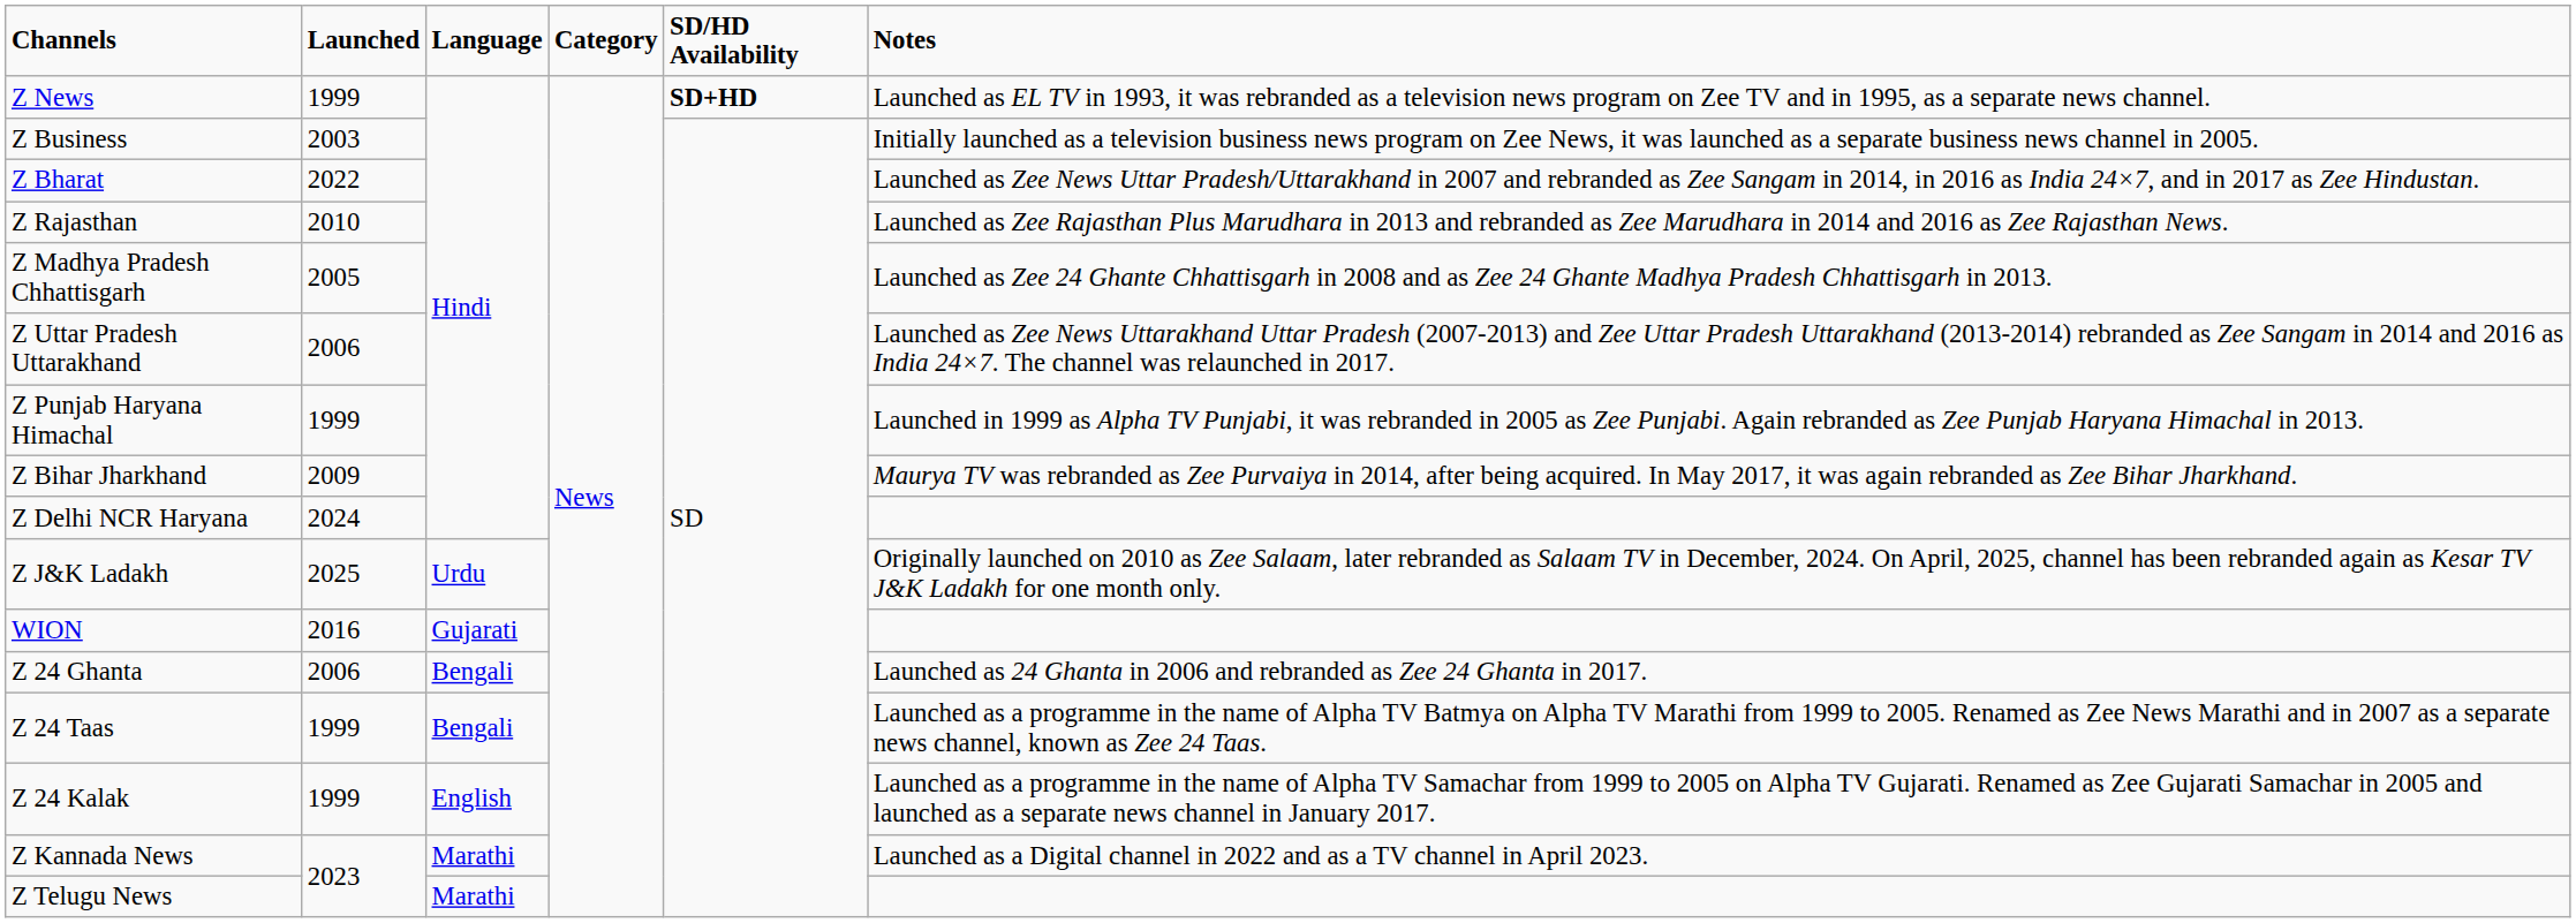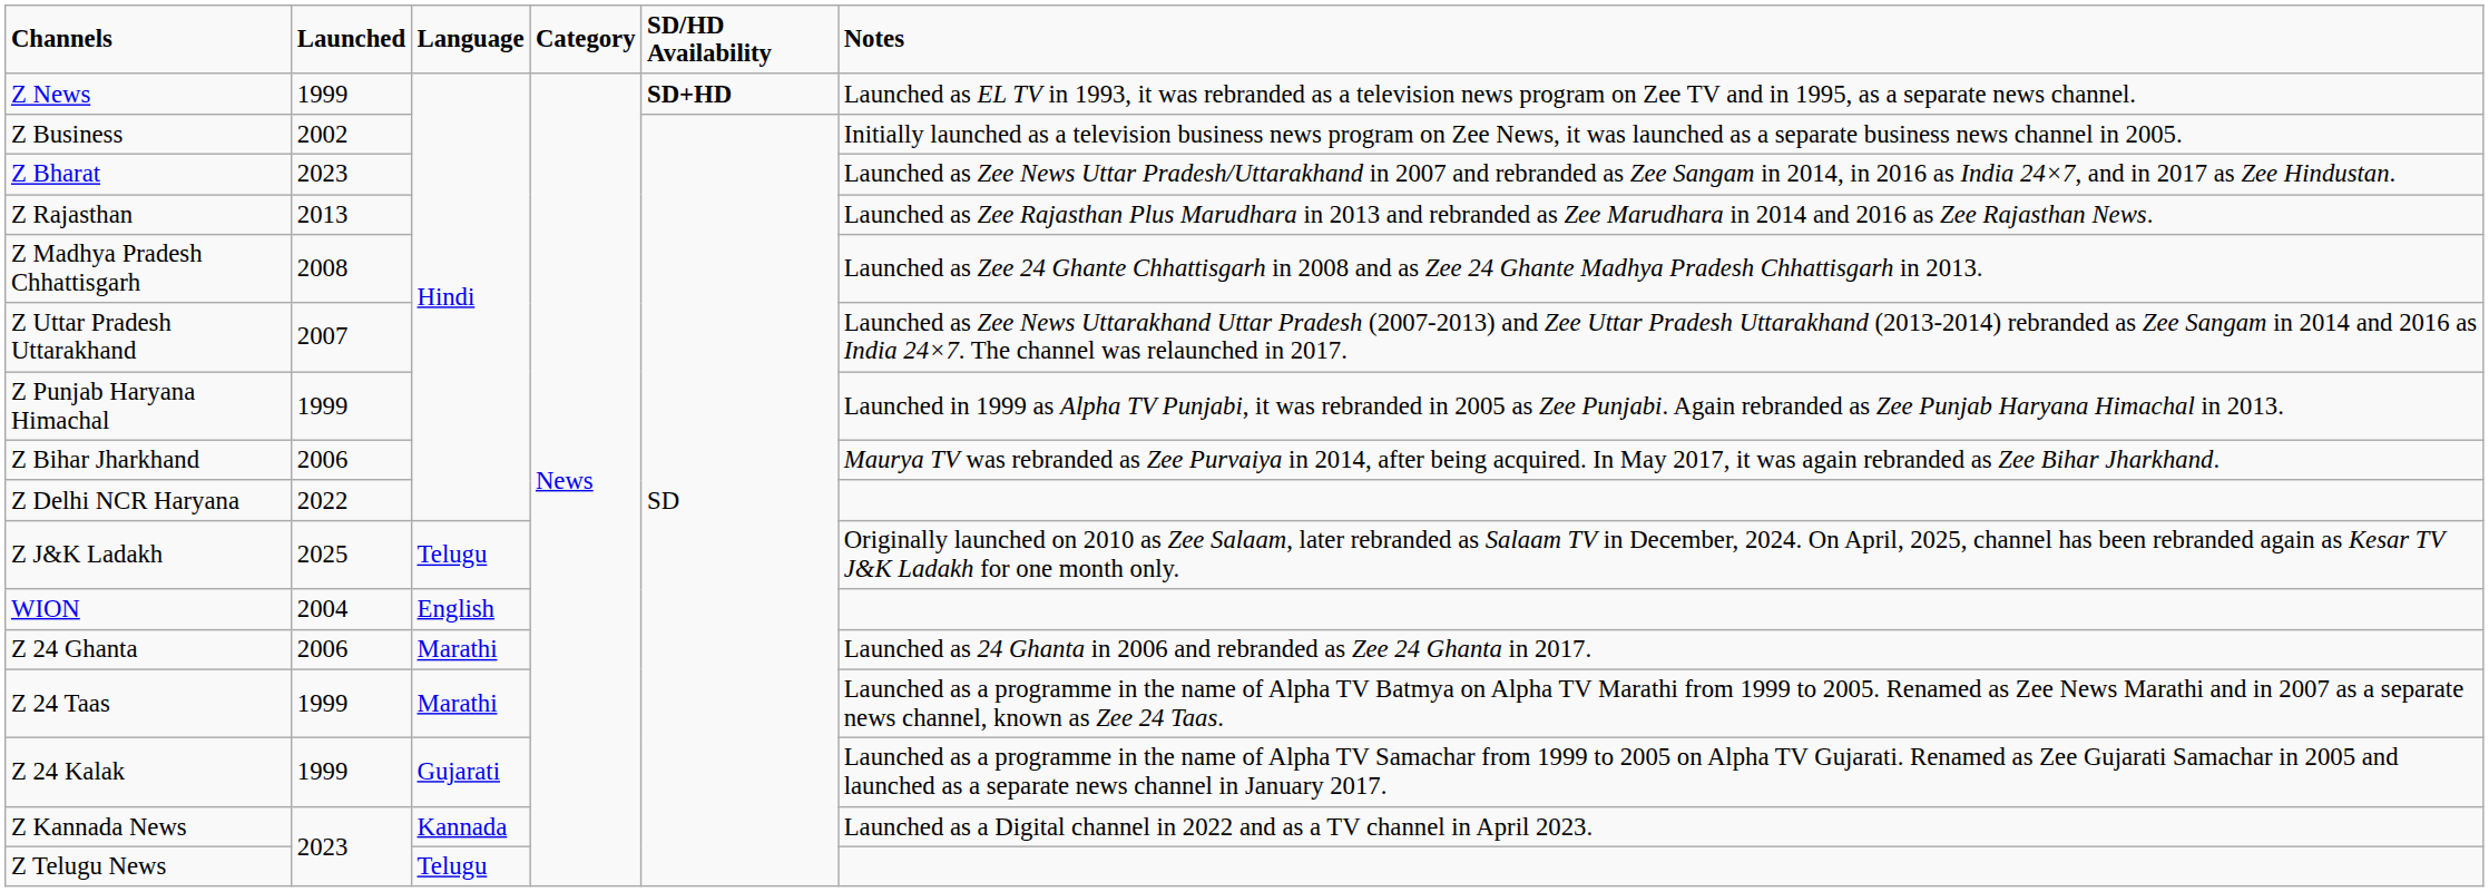Z Business | Launched: 2003 -> 2002
Z Bharat | Launched: 2022 -> 2023
Z Rajasthan | Launched: 2010 -> 2013
Z Madhya Pradesh Chhattisgarh | Launched: 2005 -> 2008
Z Uttar Pradesh Uttarakhand | Launched: 2006 -> 2007
Z Bihar Jharkhand | Launched: 2009 -> 2006
Z Delhi NCR Haryana | Launched: 2024 -> 2022
Z J&K Ladakh | Language: Urdu -> Telugu
WION | Launched: 2016 -> 2004
WION | Language: Gujarati -> English
Z 24 Ghanta | Language: Bengali -> Marathi
Z 24 Taas | Language: Bengali -> Marathi
Z 24 Kalak | Language: English -> Gujarati
Z Kannada News | Language: Marathi -> Kannada
Z Telugu News | Language: Marathi -> Telugu
